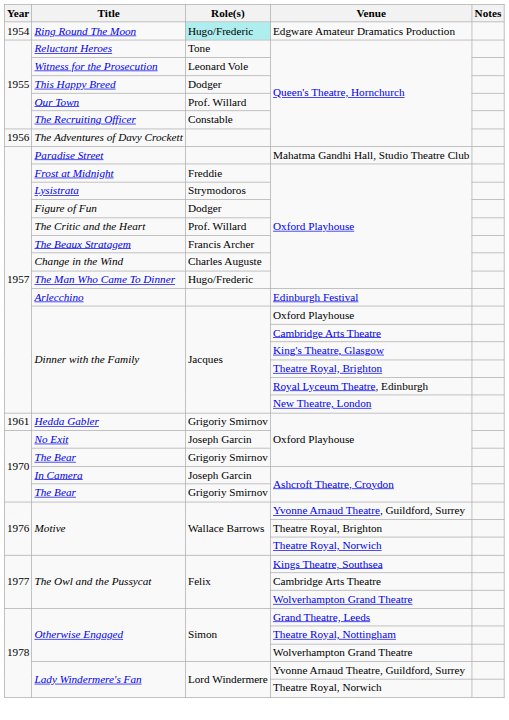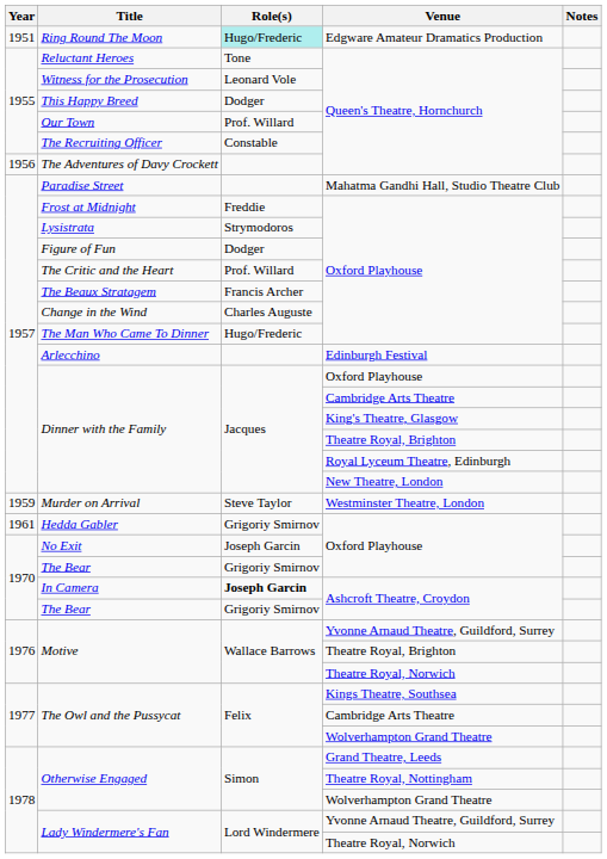Ring Round The Moon | Year: 1954 -> 1951
+ row: 1959 | Murder on Arrival | Steve Taylor | Westminster Theatre, London
In Camera | Role(s): normal -> bold
